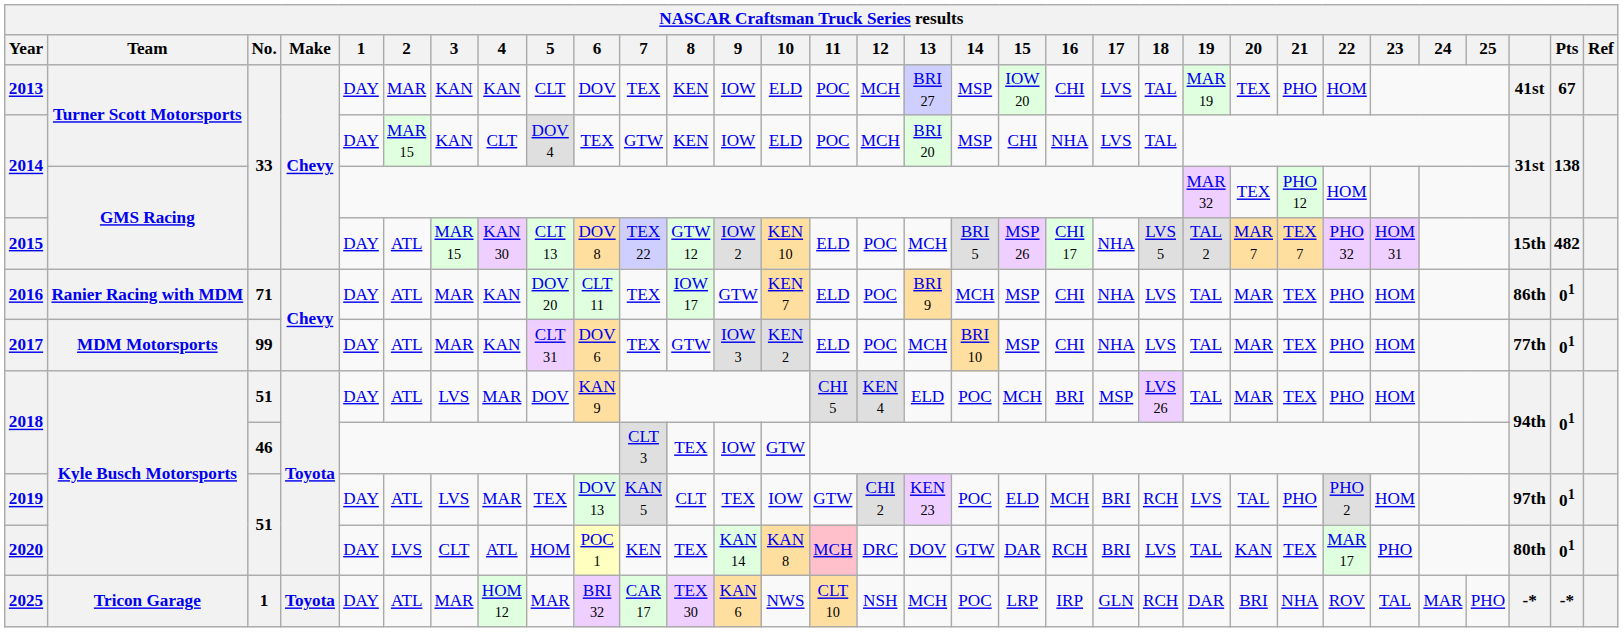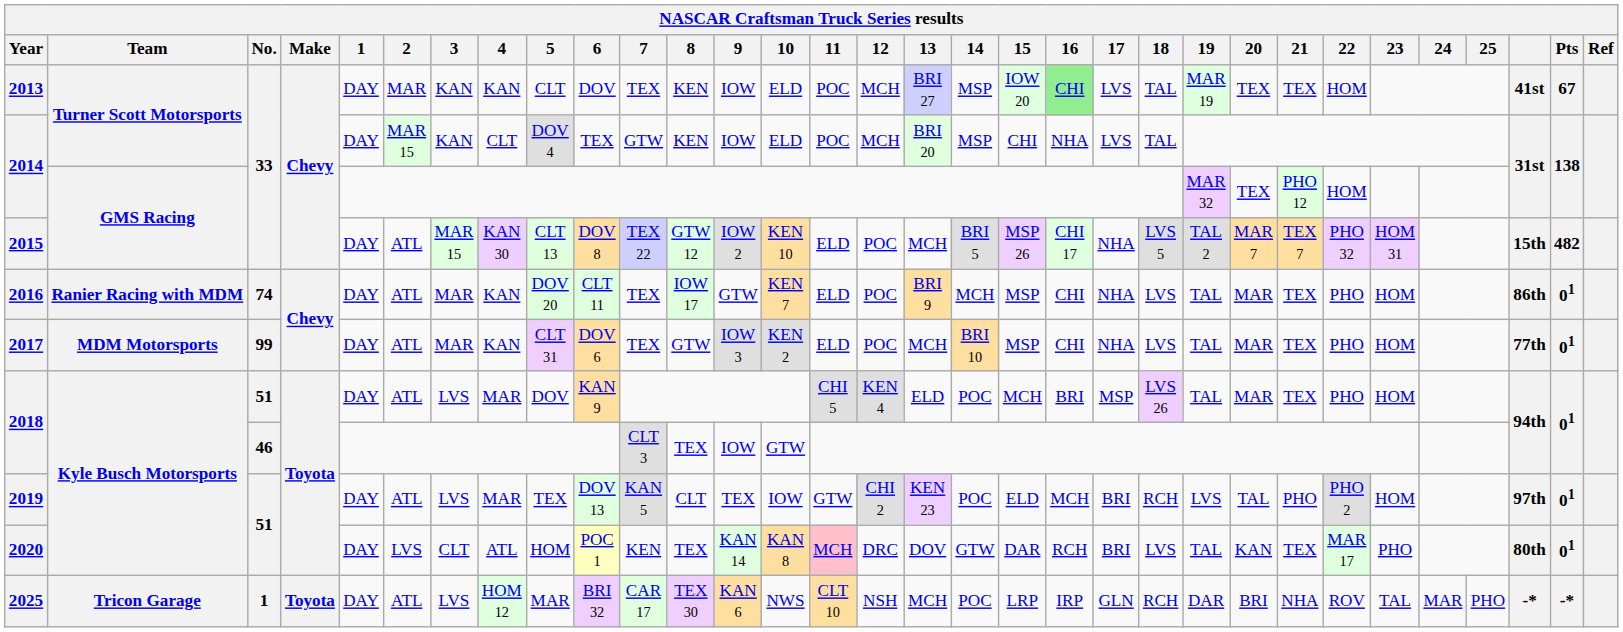2013 | 16: no background -> lightgreen background
2013 | 21: PHO -> TEX
2016 | No.: 71 -> 74
2025 | 3: MAR -> LVS
